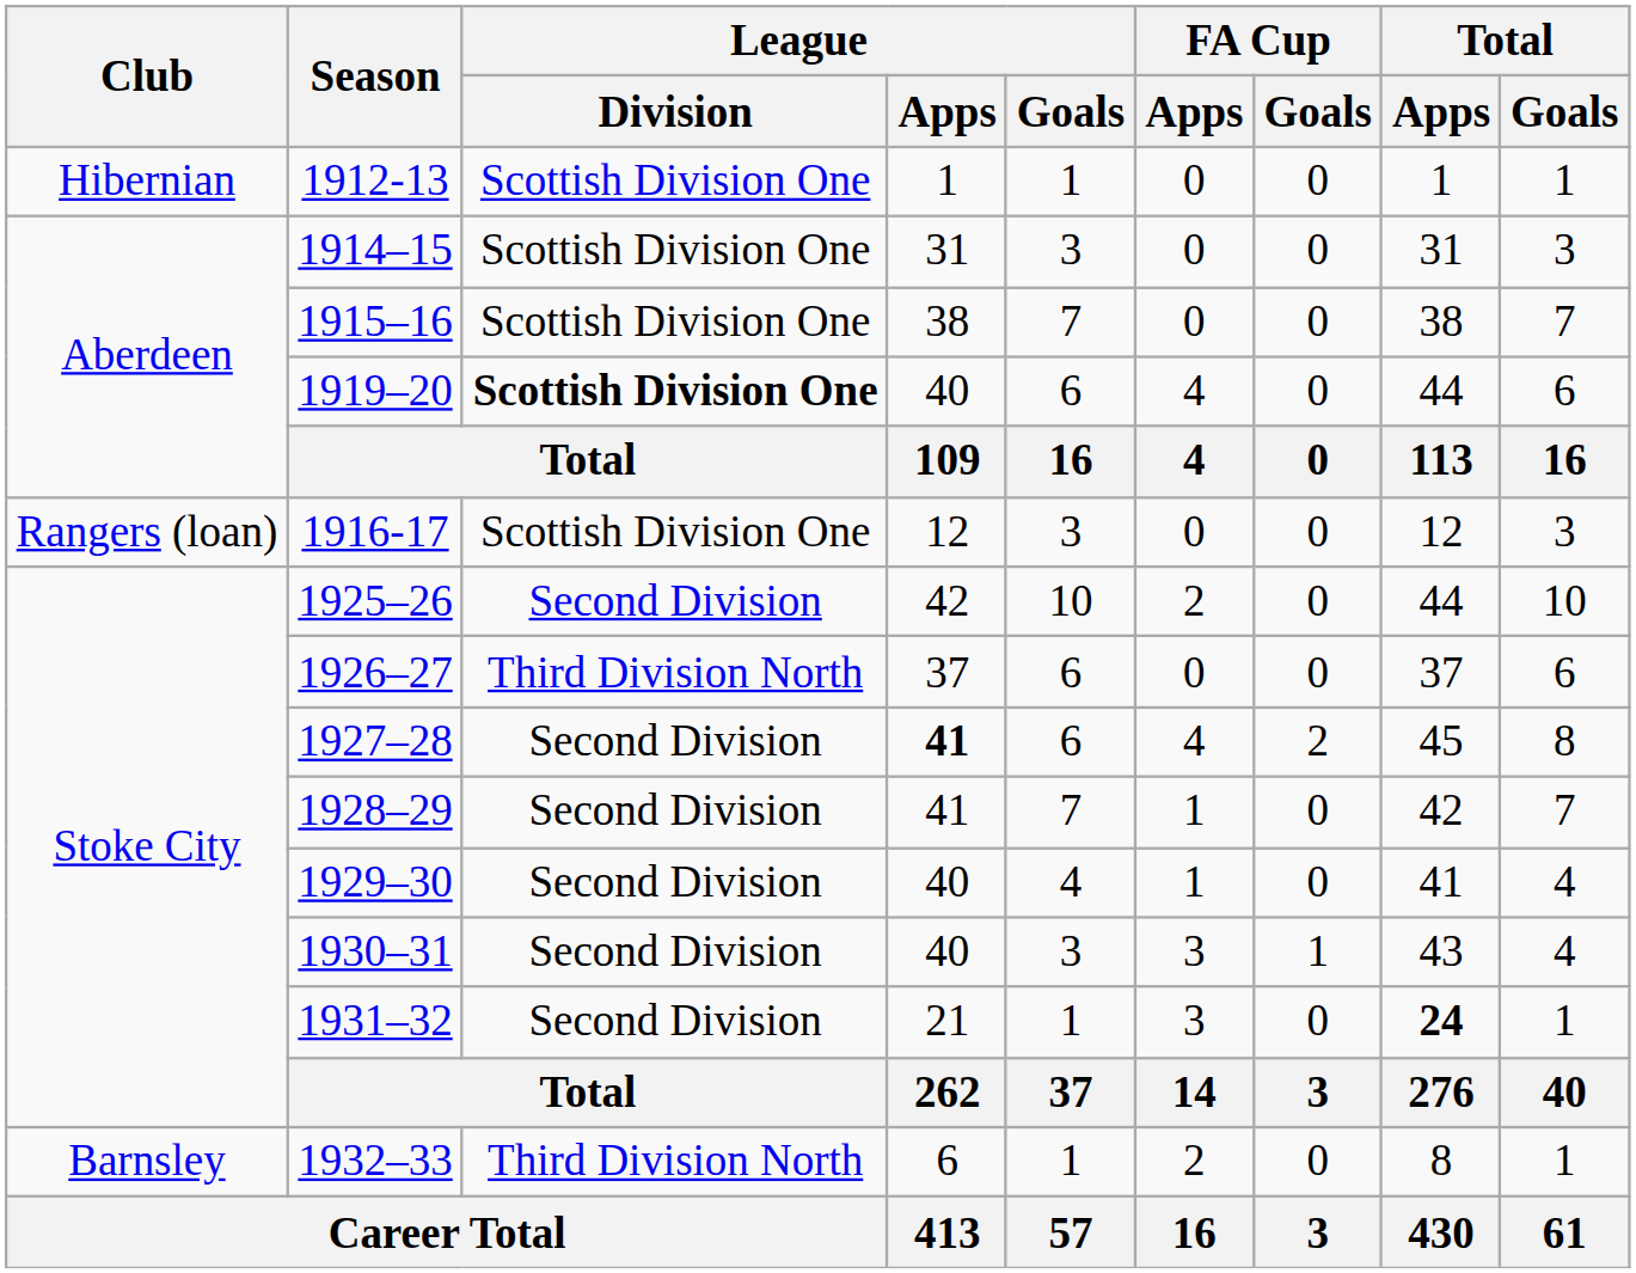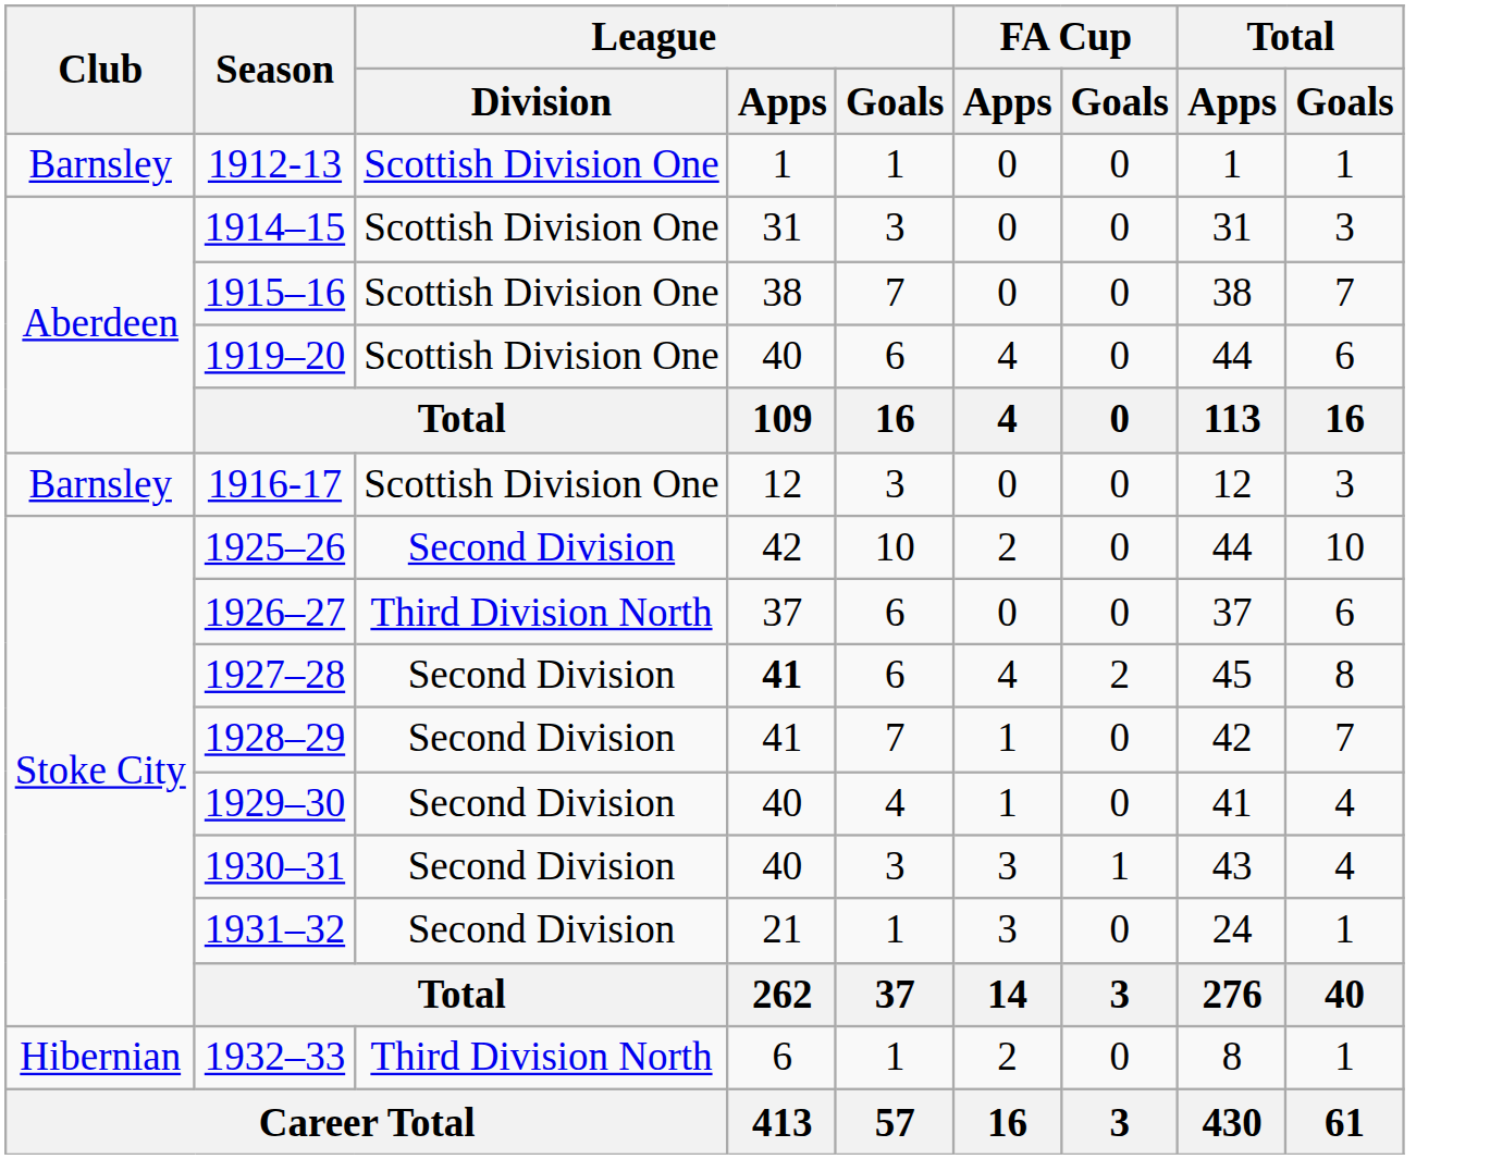1912-13 | Club: Hibernian -> Barnsley
1919–20 | League / Division: bold -> normal
1916-17 | Club: Rangers (loan) -> Barnsley
1931–32 | Total / Apps: bold -> normal
1932–33 | Club: Barnsley -> Hibernian
